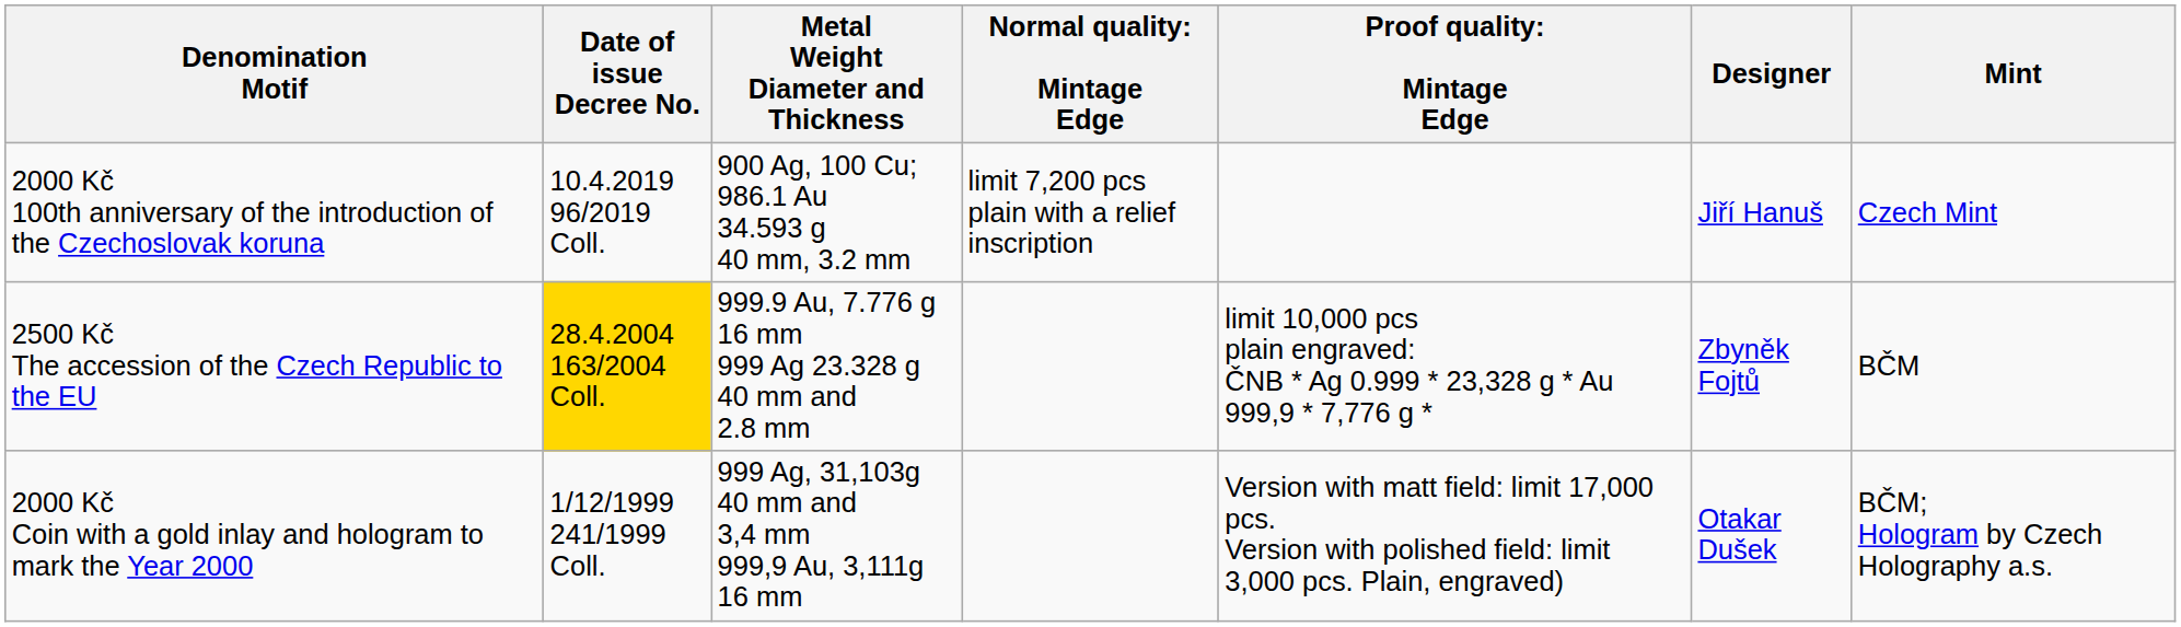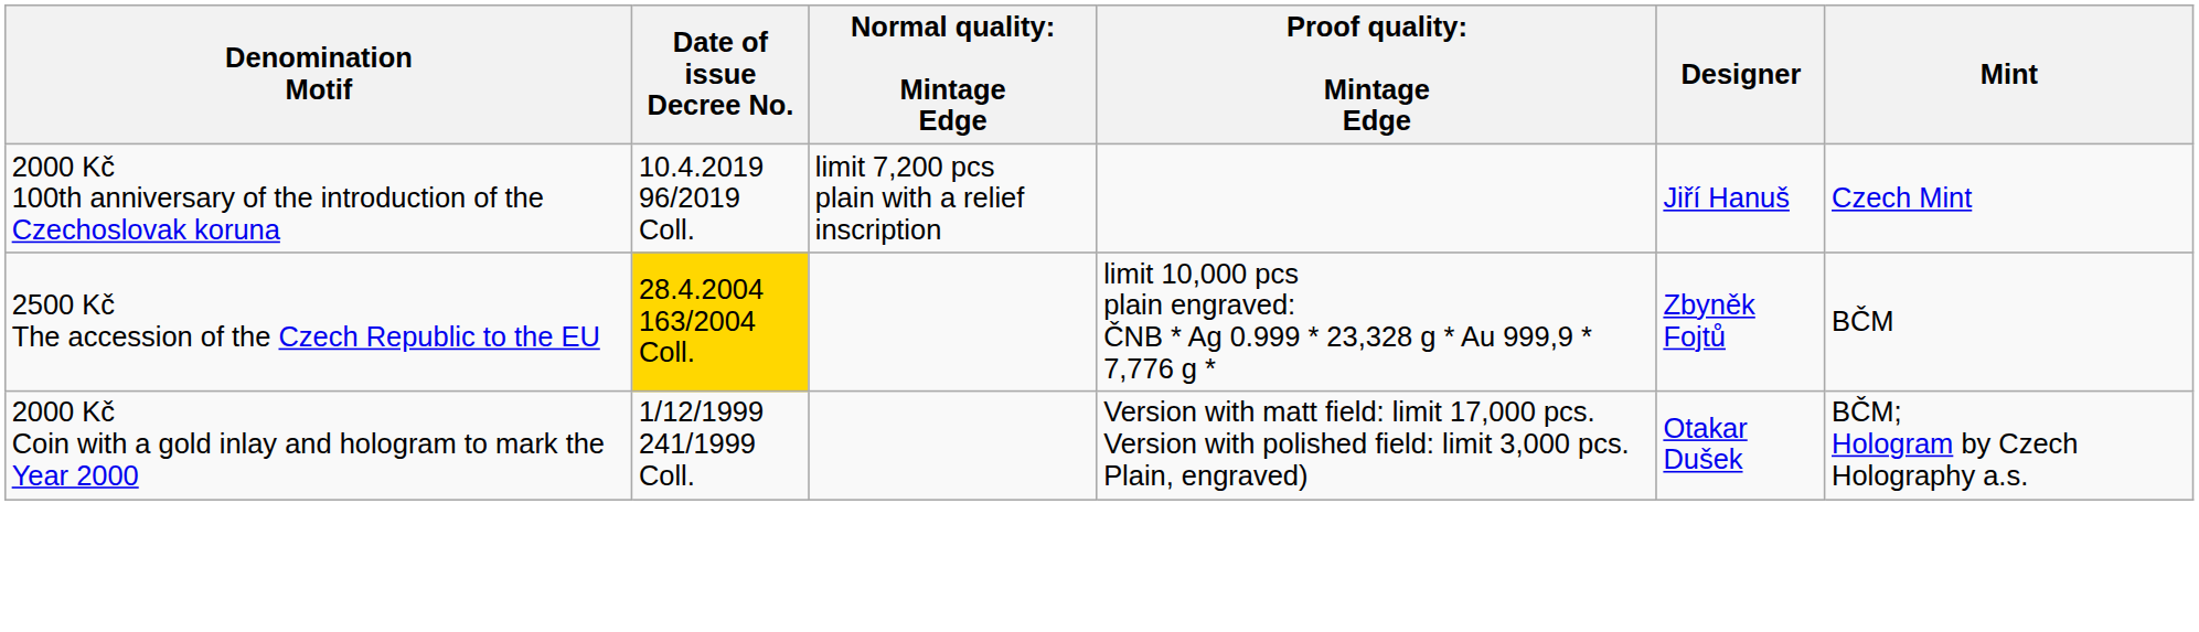- column: Metal Weight Diameter and Thickness | 900 Ag, 100 Cu; 986.1 Au 34.593 g 40 mm, 3.2 mm | 999.9 Au, 7.776 g 16 mm 999 Ag 23.328 g 40 mm and 2.8 mm | 999 Ag, 31,103g 40 mm and 3,4 mm 999,9 Au, 3,111g 16 mm
